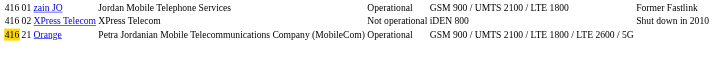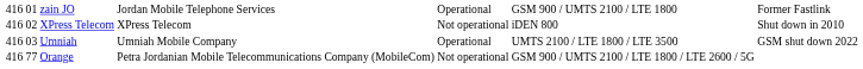+ row: 416 | 03 | Umniah | Umniah Mobile Company | Operational | UMTS 2100 / LTE 1800 / LTE 3500 | GSM shut down 2022
Orange | column 1: gold background -> no background
Orange | column 2: 21 -> 77
Orange | column 5: Operational -> Not operational
